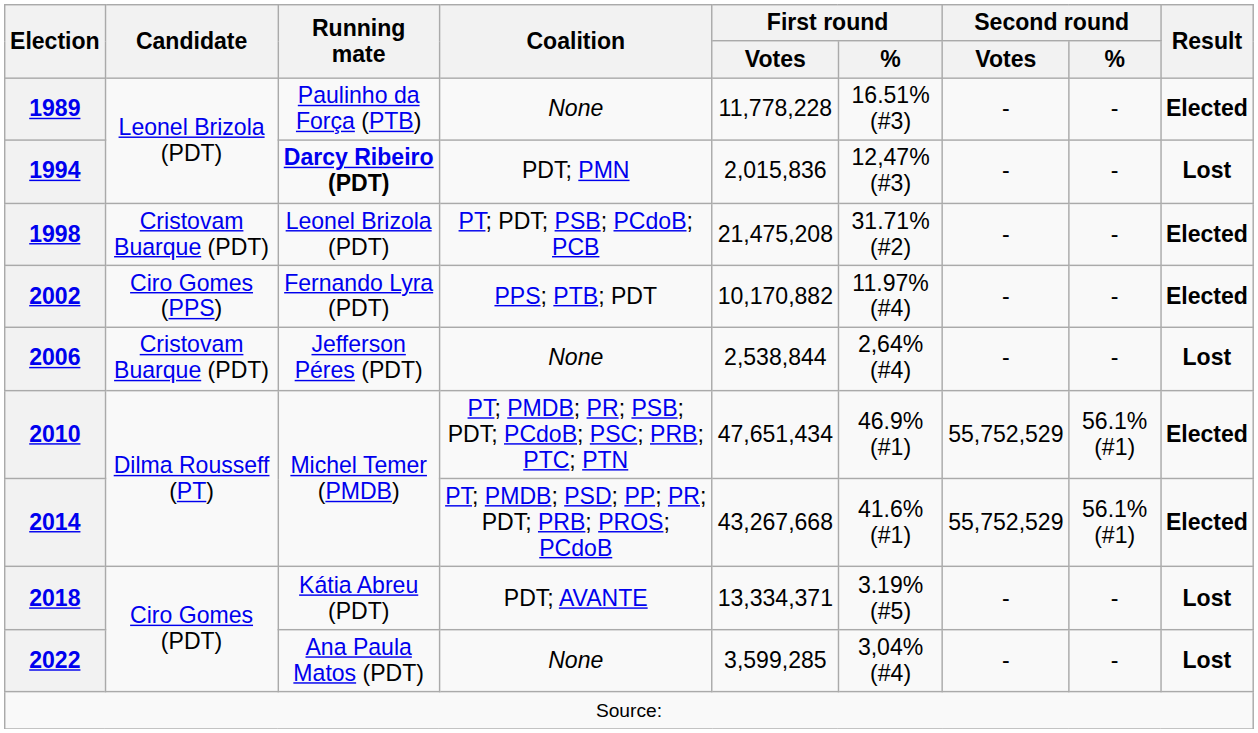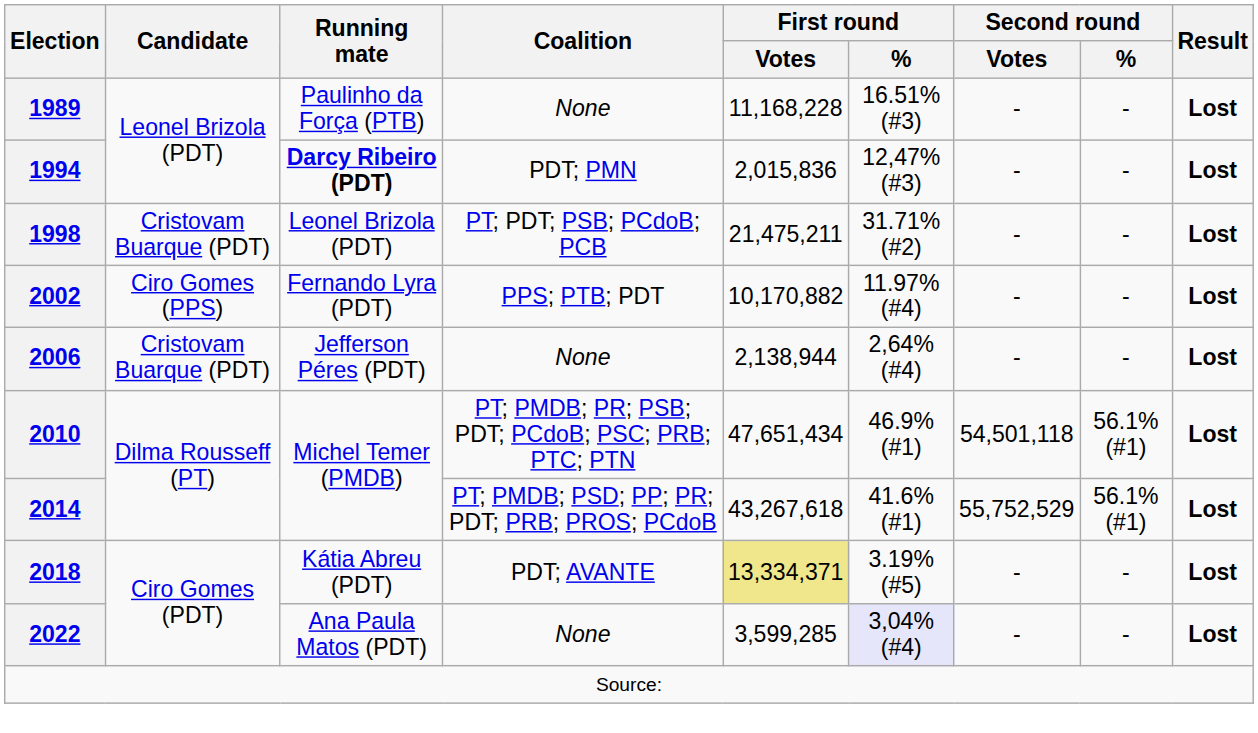1989 | First round / Votes: 11,778,228 -> 11,168,228
1989 | Result: Elected -> Lost
1998 | First round / Votes: 21,475,208 -> 21,475,211
1998 | Result: Elected -> Lost
2002 | Result: Elected -> Lost
2006 | First round / Votes: 2,538,844 -> 2,138,944
2010 | Second round / Votes: 55,752,529 -> 54,501,118
2010 | Result: Elected -> Lost
2014 | First round / Votes: 43,267,668 -> 43,267,618
2014 | Result: Elected -> Lost
2018 | First round / Votes: no background -> khaki background
2022 | First round / %: no background -> lavender background
